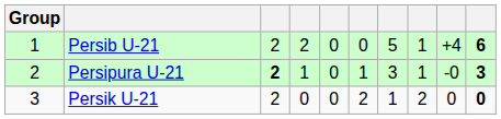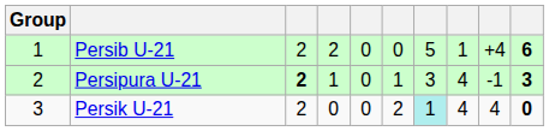Persipura U-21 | column 8: 1 -> 4
Persipura U-21 | column 9: -0 -> -1
Persik U-21 | column 7: no background -> paleturquoise background
Persik U-21 | column 8: 2 -> 4
Persik U-21 | column 9: 0 -> 4
